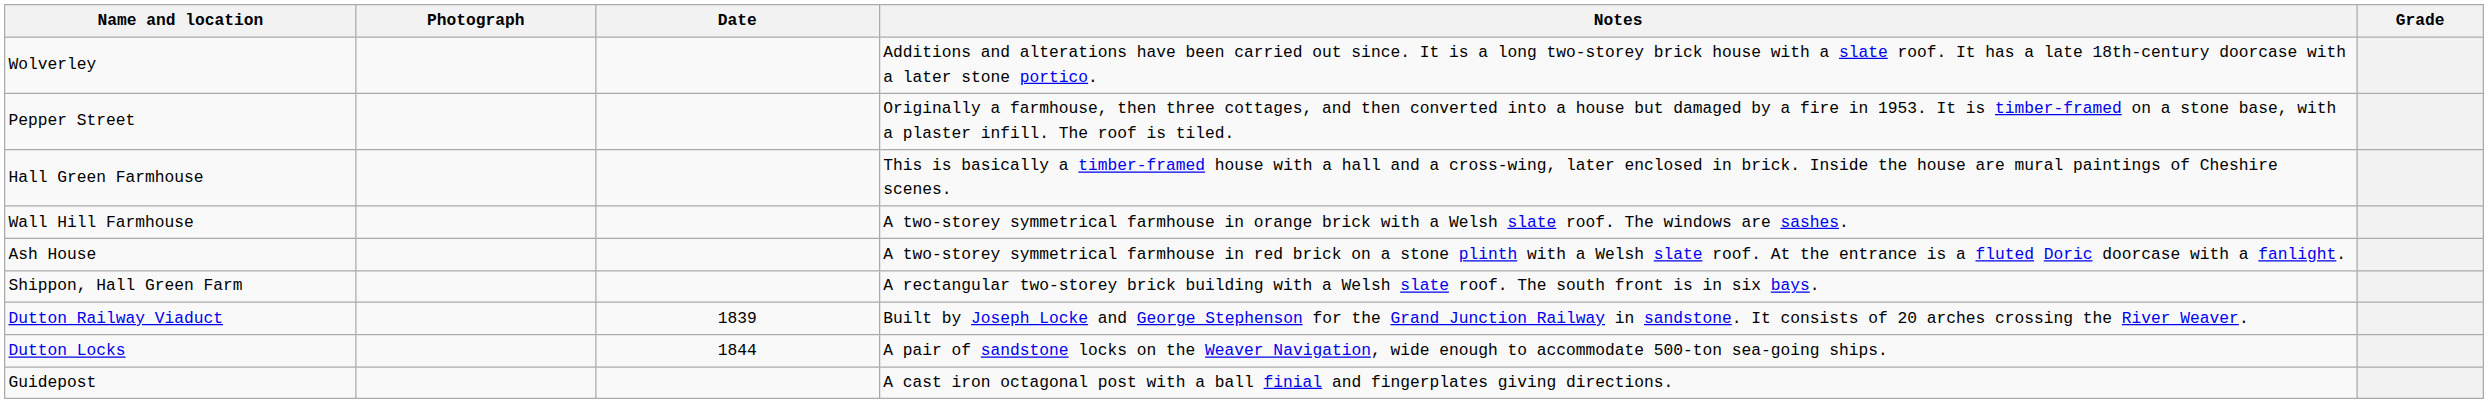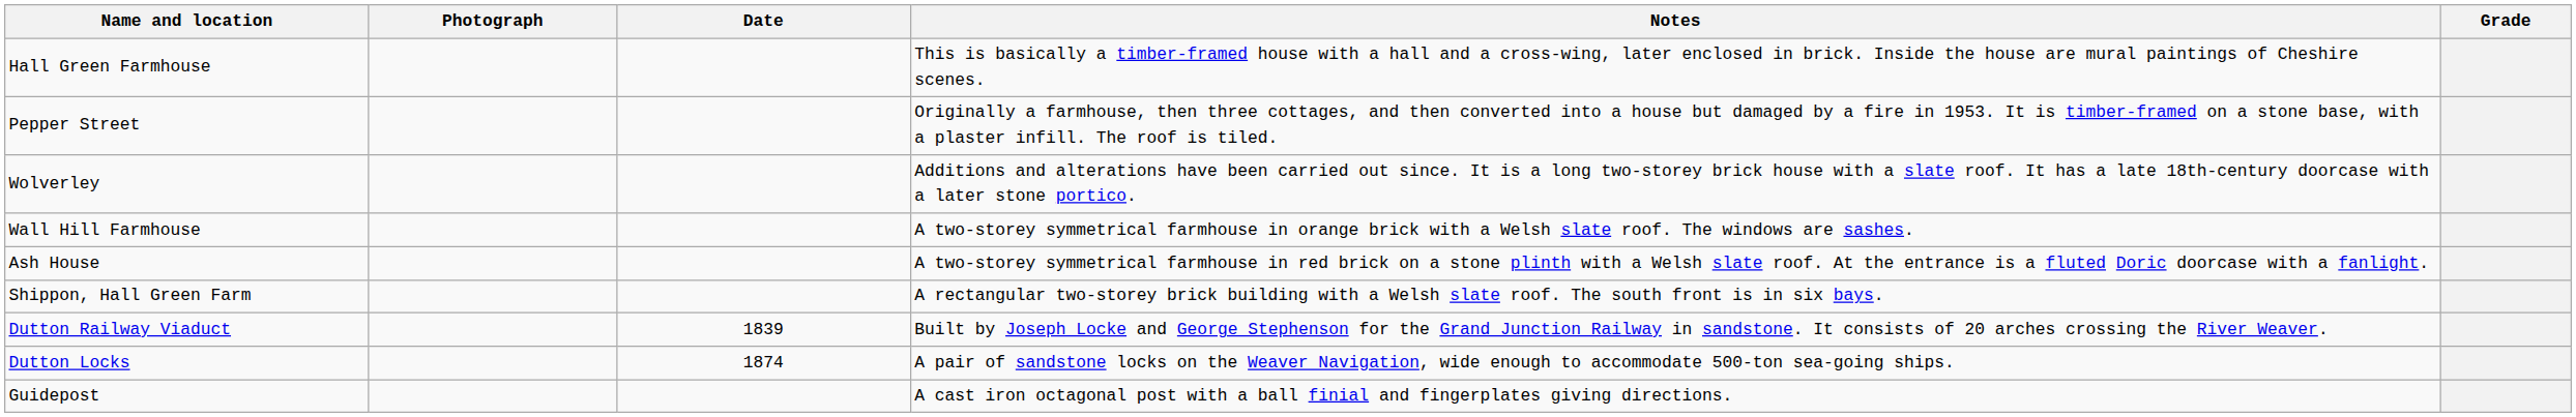rows swapped: Hall Green Farmhouse <-> Wolverley
Dutton Locks | Date: 1844 -> 1874
